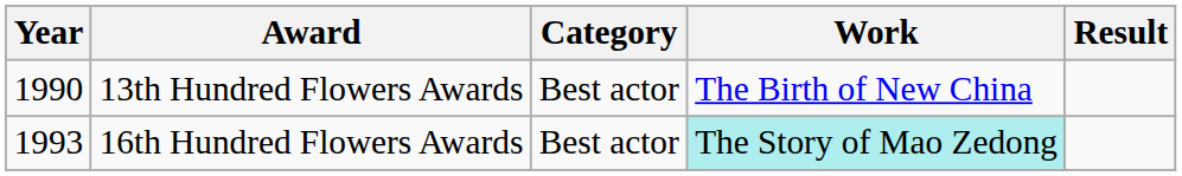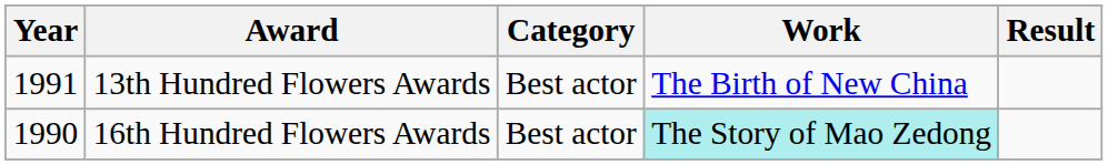13th Hundred Flowers Awards | Year: 1990 -> 1991
16th Hundred Flowers Awards | Year: 1993 -> 1990
